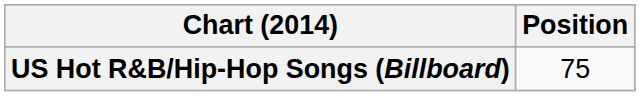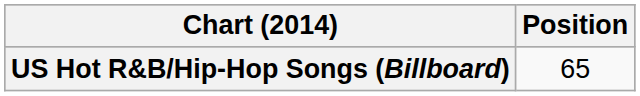US Hot R&B/Hip-Hop Songs (Billboard) | Position: 75 -> 65
